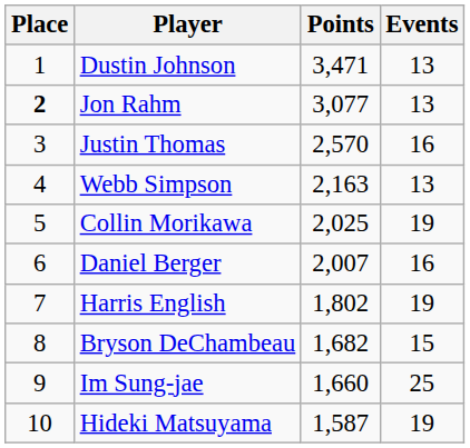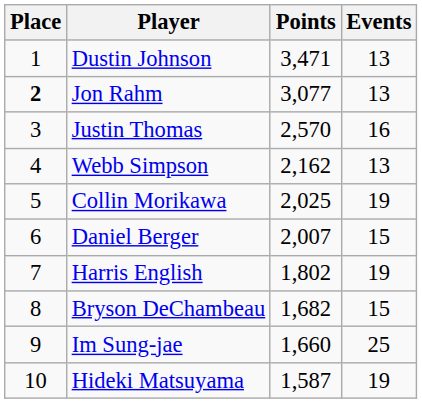Webb Simpson | Points: 2,163 -> 2,162
Daniel Berger | Events: 16 -> 15
